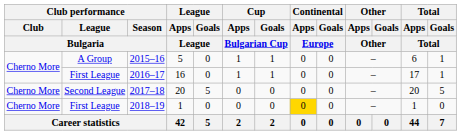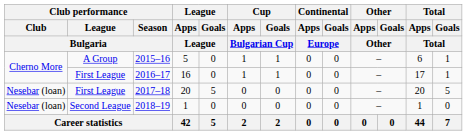2017–18 | Club performance / Club / Bulgaria: Cherno More -> Nesebar (loan)
2017–18 | Club performance / League / Bulgaria: Second League -> First League
2018–19 | Club performance / Club / Bulgaria: Cherno More -> Nesebar (loan)
2018–19 | Club performance / League / Bulgaria: First League -> Second League
2018–19 | Continental / Apps / Europe: gold background -> no background
